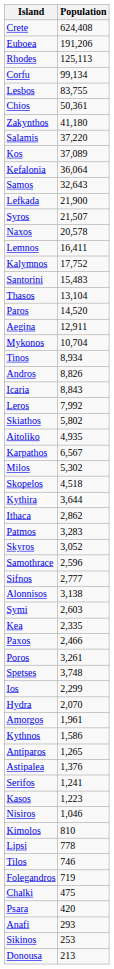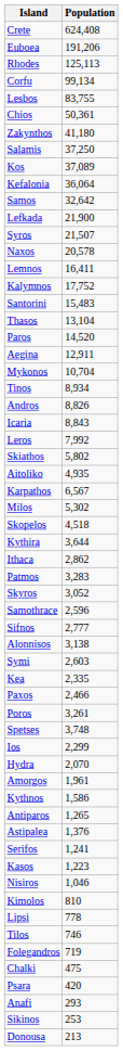Salamis | Population: 37,220 -> 37,250
Samos | Population: 32,643 -> 32,642
